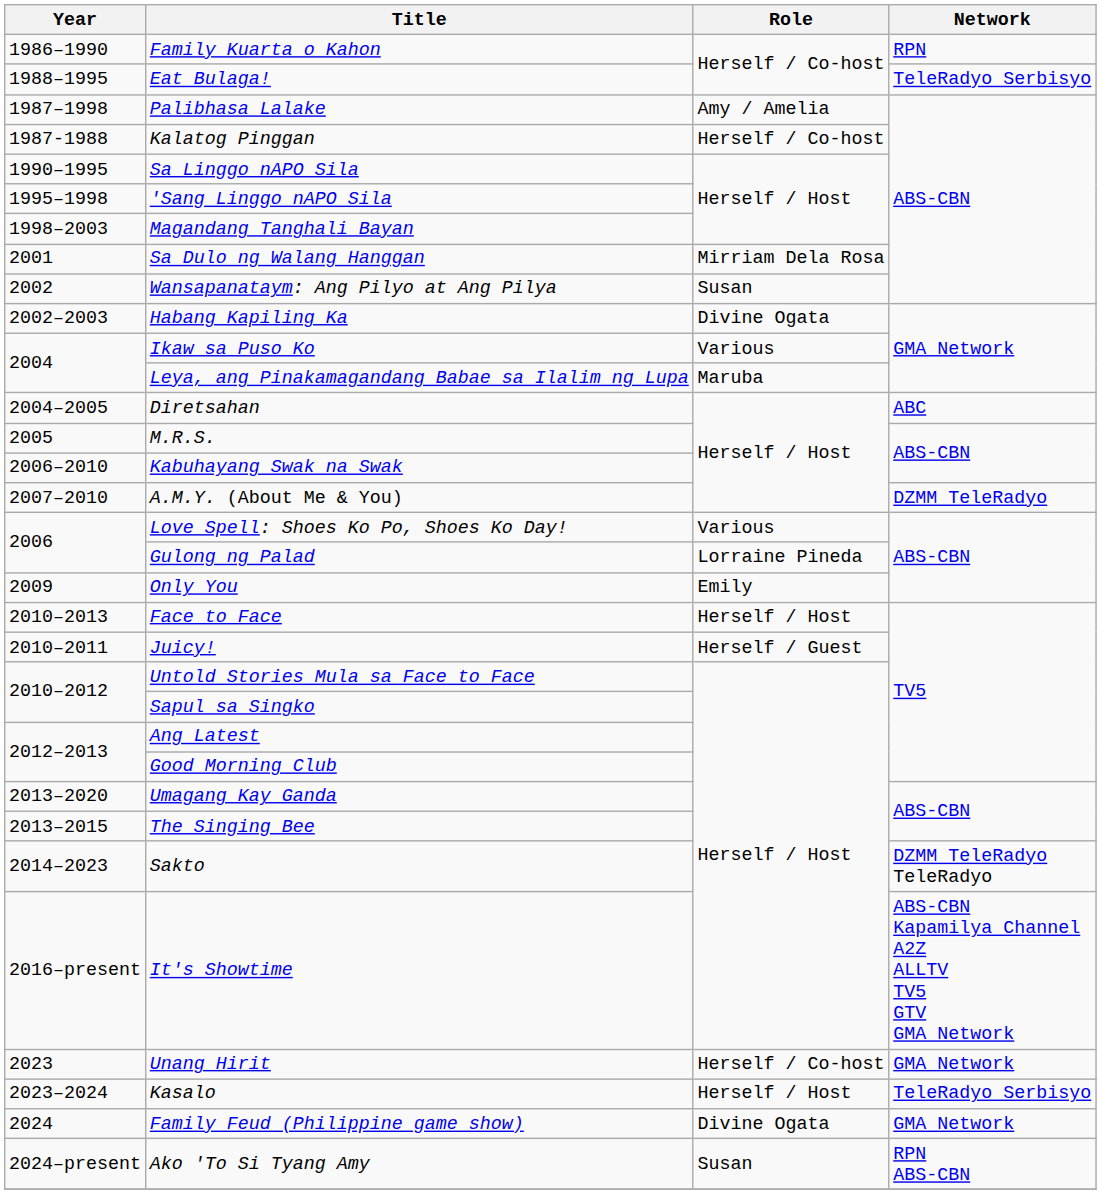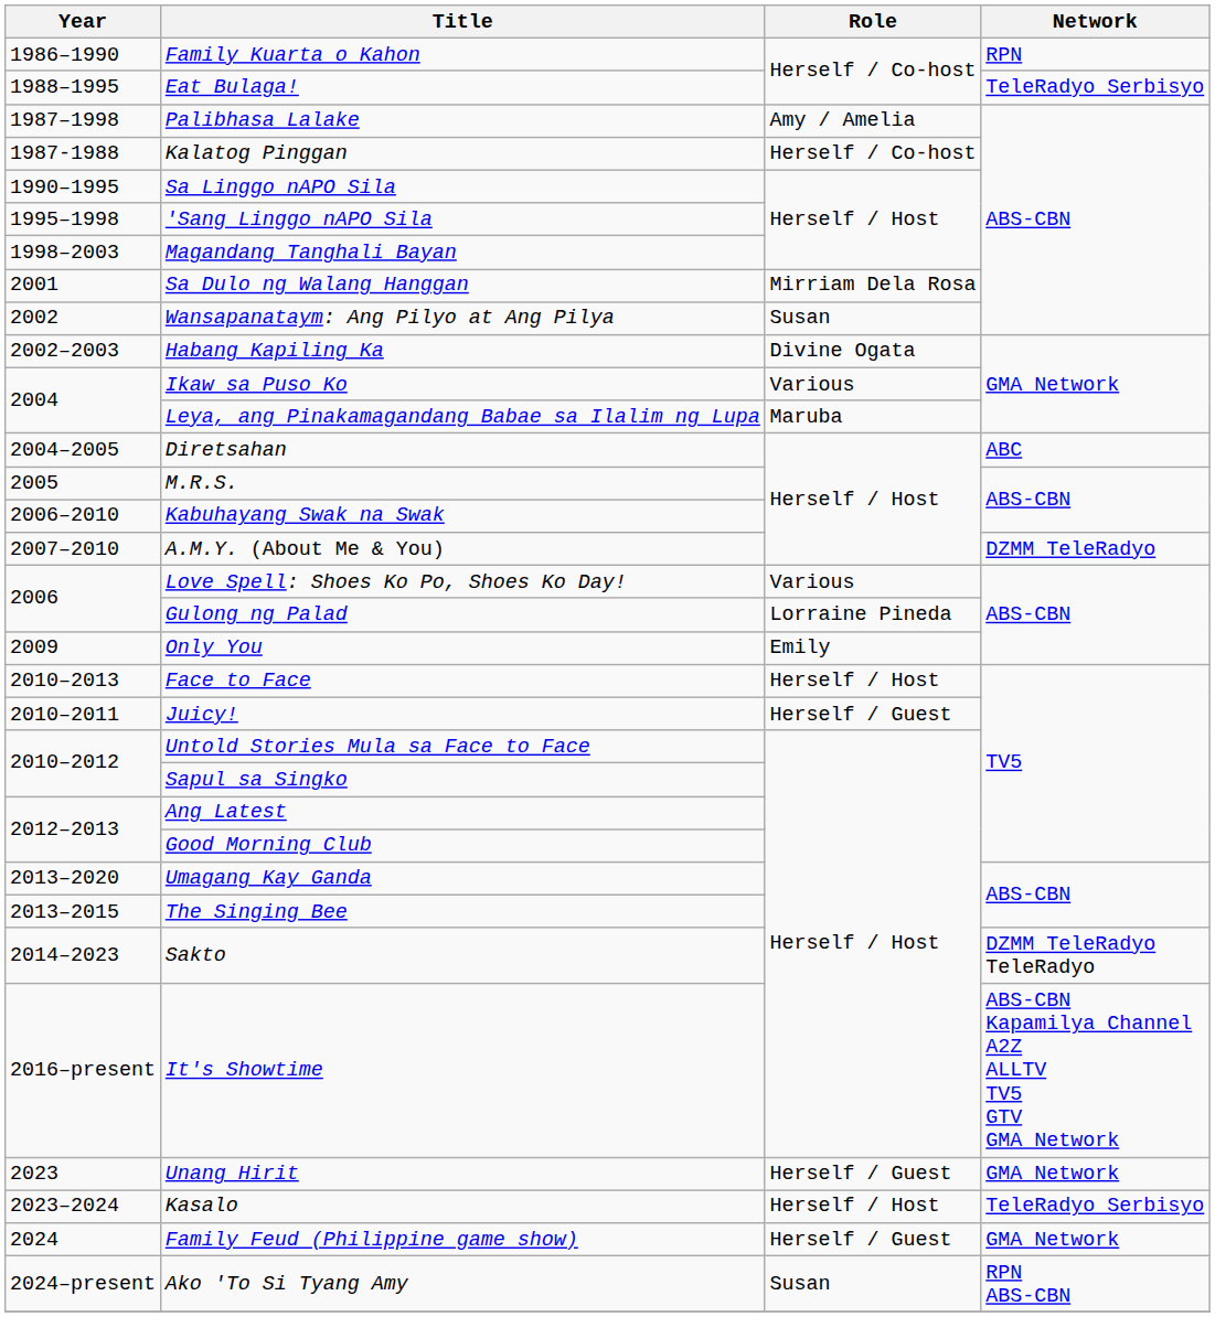Unang Hirit | Role: Herself / Co-host -> Herself / Guest
Family Feud (Philippine game show) | Role: Divine Ogata -> Herself / Guest
